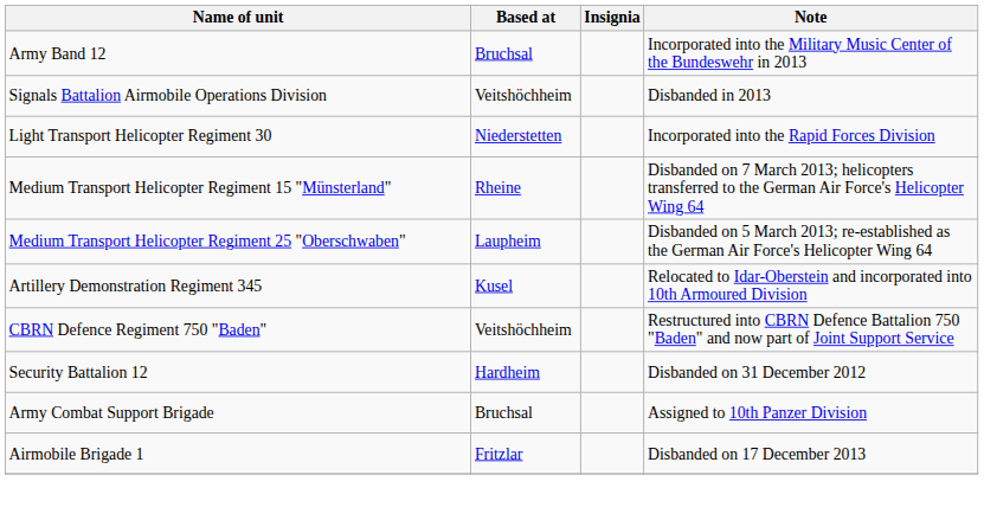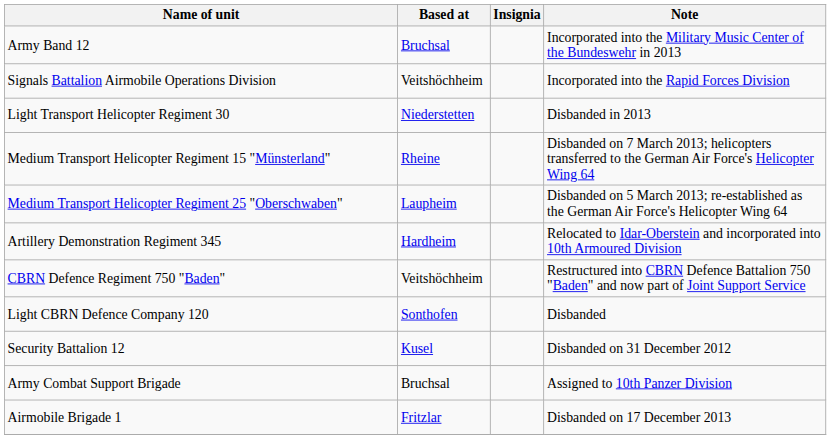Signals Battalion Airmobile Operations Division | Note: Disbanded in 2013 -> Incorporated into the Rapid Forces Division
Light Transport Helicopter Regiment 30 | Note: Incorporated into the Rapid Forces Division -> Disbanded in 2013
Artillery Demonstration Regiment 345 | Based at: Kusel -> Hardheim
+ row: Light CBRN Defence Company 120 | Sonthofen | Disbanded
Security Battalion 12 | Based at: Hardheim -> Kusel
